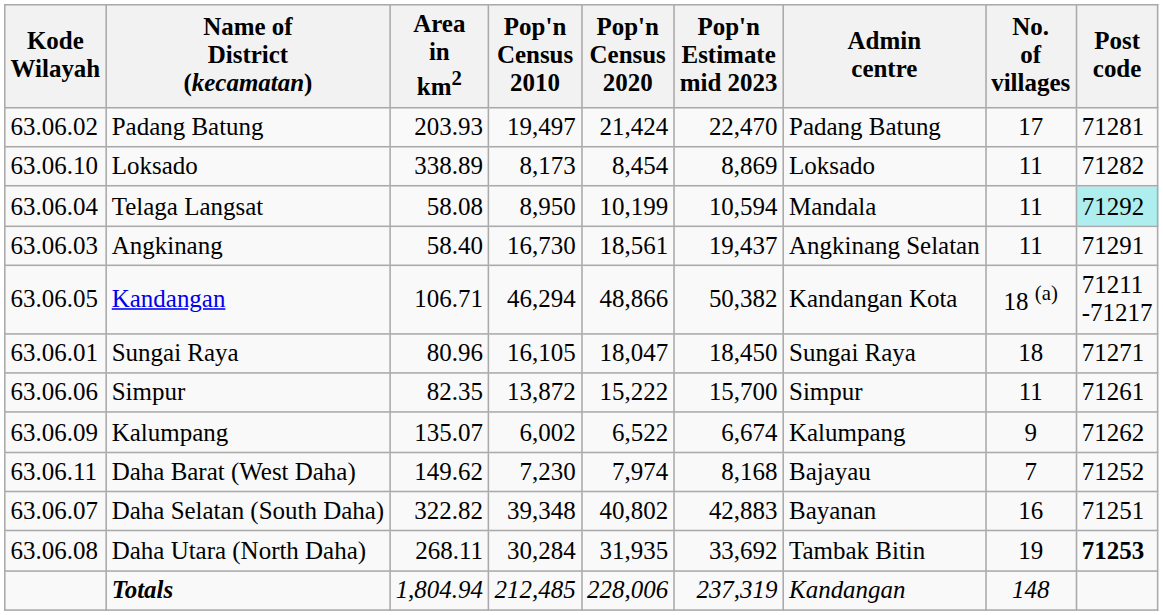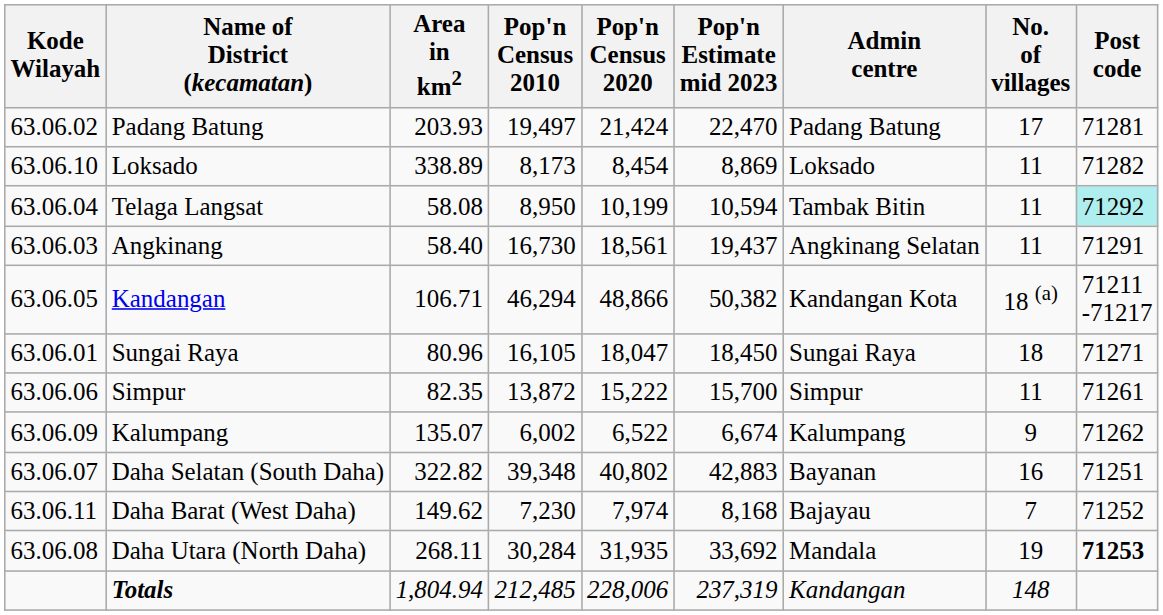Telaga Langsat | Admin centre: Mandala -> Tambak Bitin
rows swapped: Daha Selatan (South Daha) <-> Daha Barat (West Daha)
Daha Utara (North Daha) | Admin centre: Tambak Bitin -> Mandala
